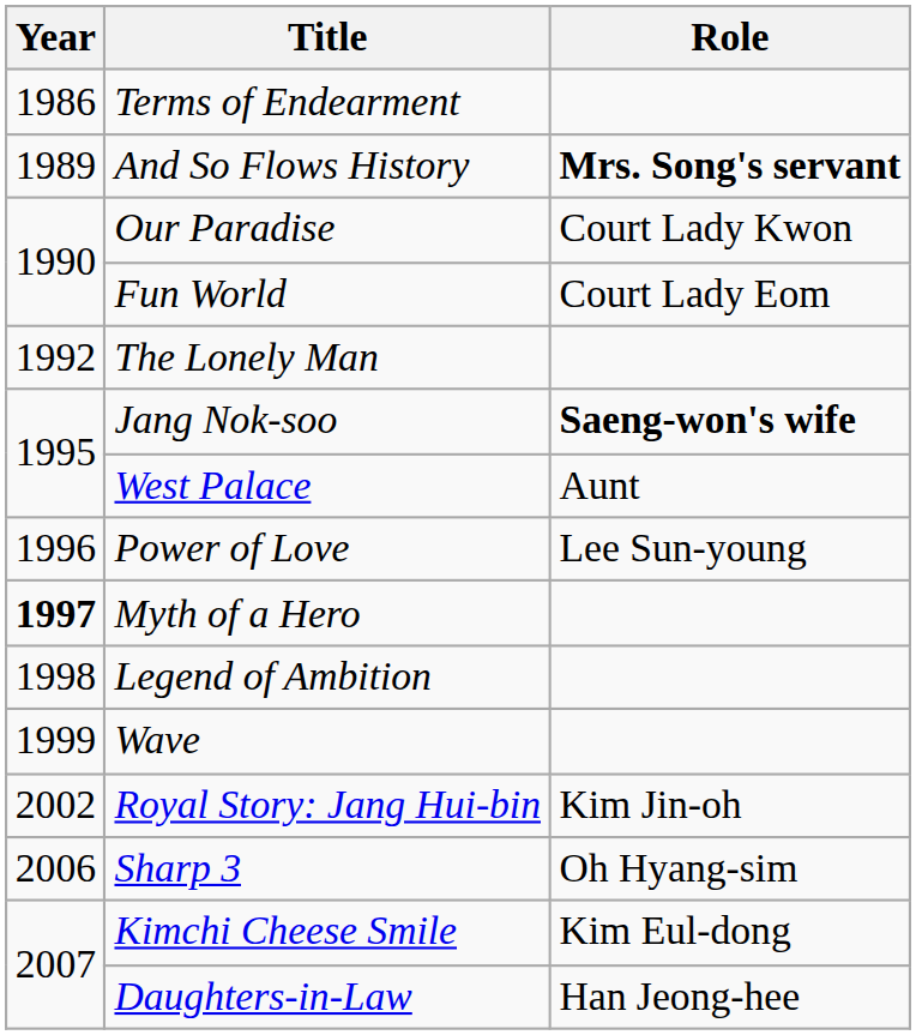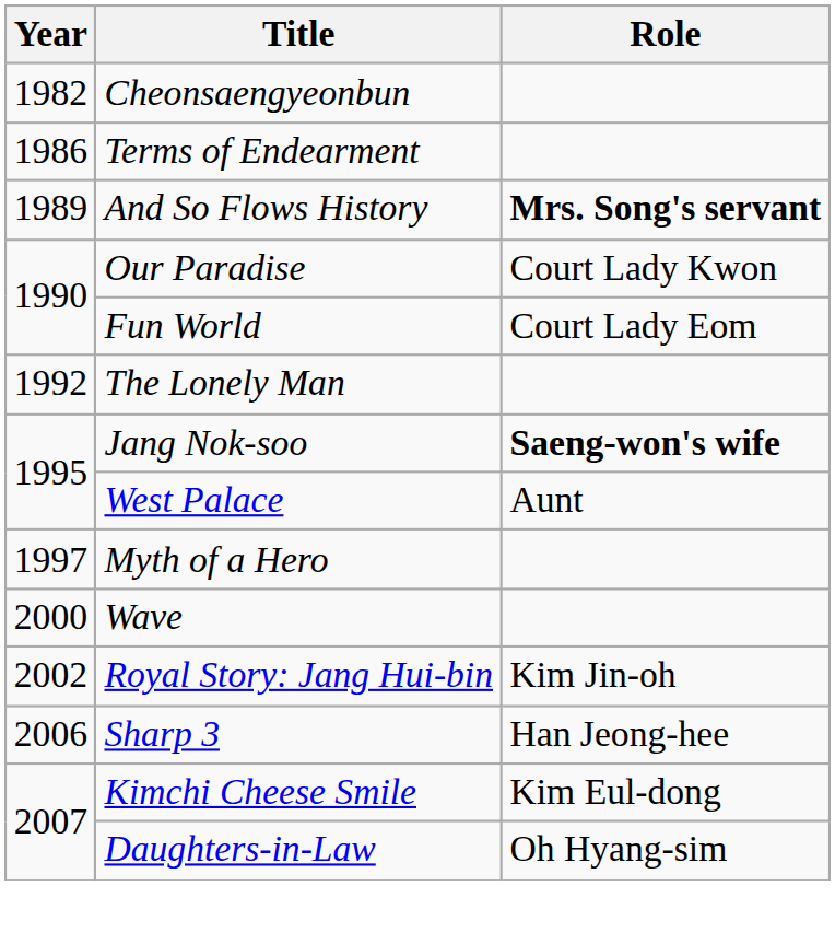+ row: 1982 | Cheonsaengyeonbun
- row: 1996 | Power of Love | Lee Sun-young
Myth of a Hero | Year: bold -> normal
- row: 1998 | Legend of Ambition
Wave | Year: 1999 -> 2000
Sharp 3 | Role: Oh Hyang-sim -> Han Jeong-hee
Daughters-in-Law | Role: Han Jeong-hee -> Oh Hyang-sim
